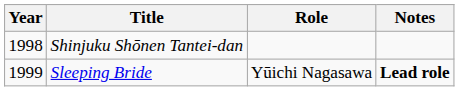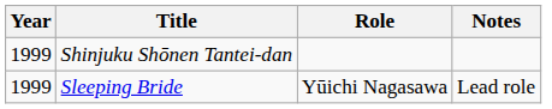Shinjuku Shōnen Tantei-dan | Year: 1998 -> 1999
Sleeping Bride | Notes: bold -> normal
